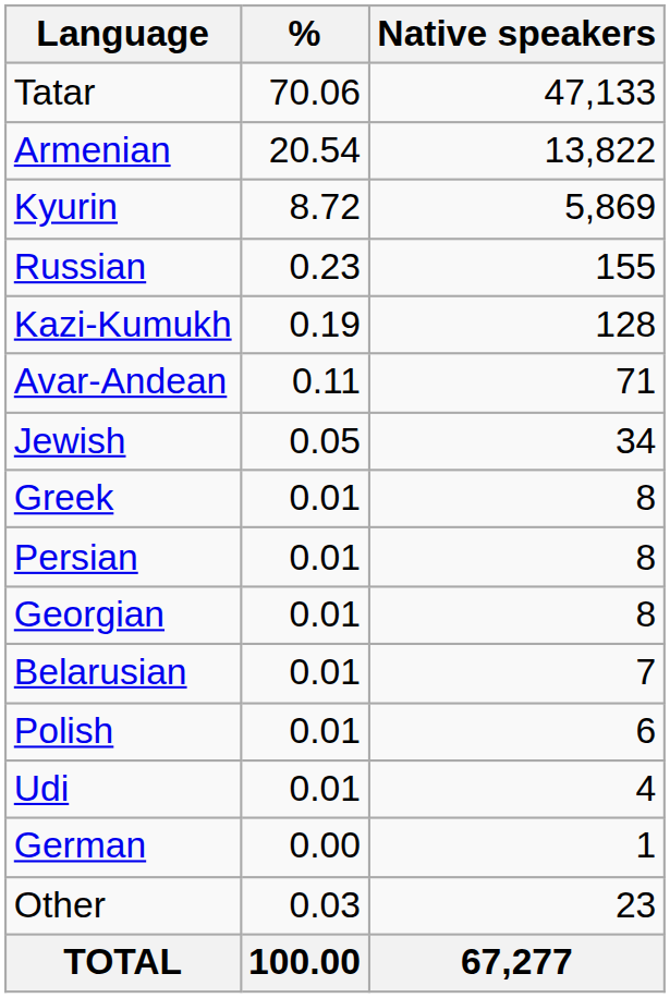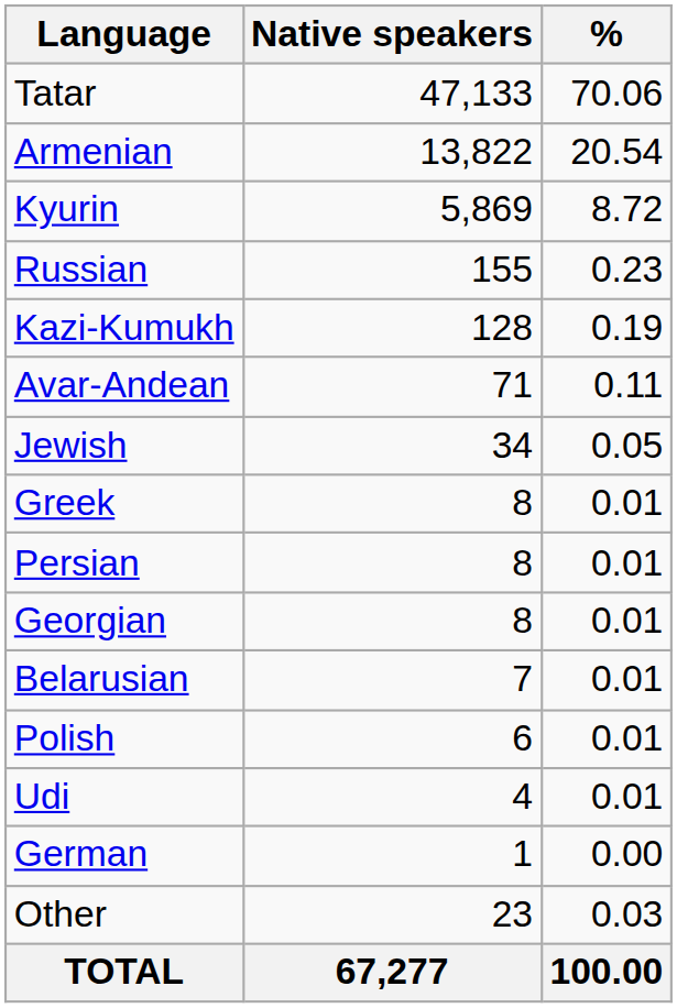columns swapped: Native speakers <-> %
